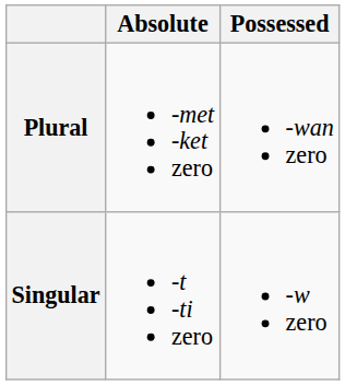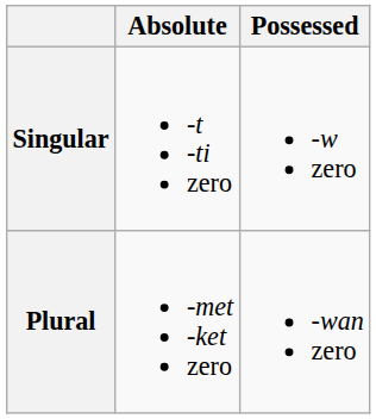rows swapped: Singular <-> Plural
